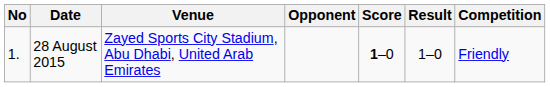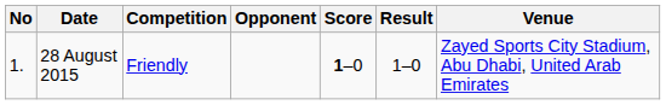columns swapped: Venue <-> Competition
